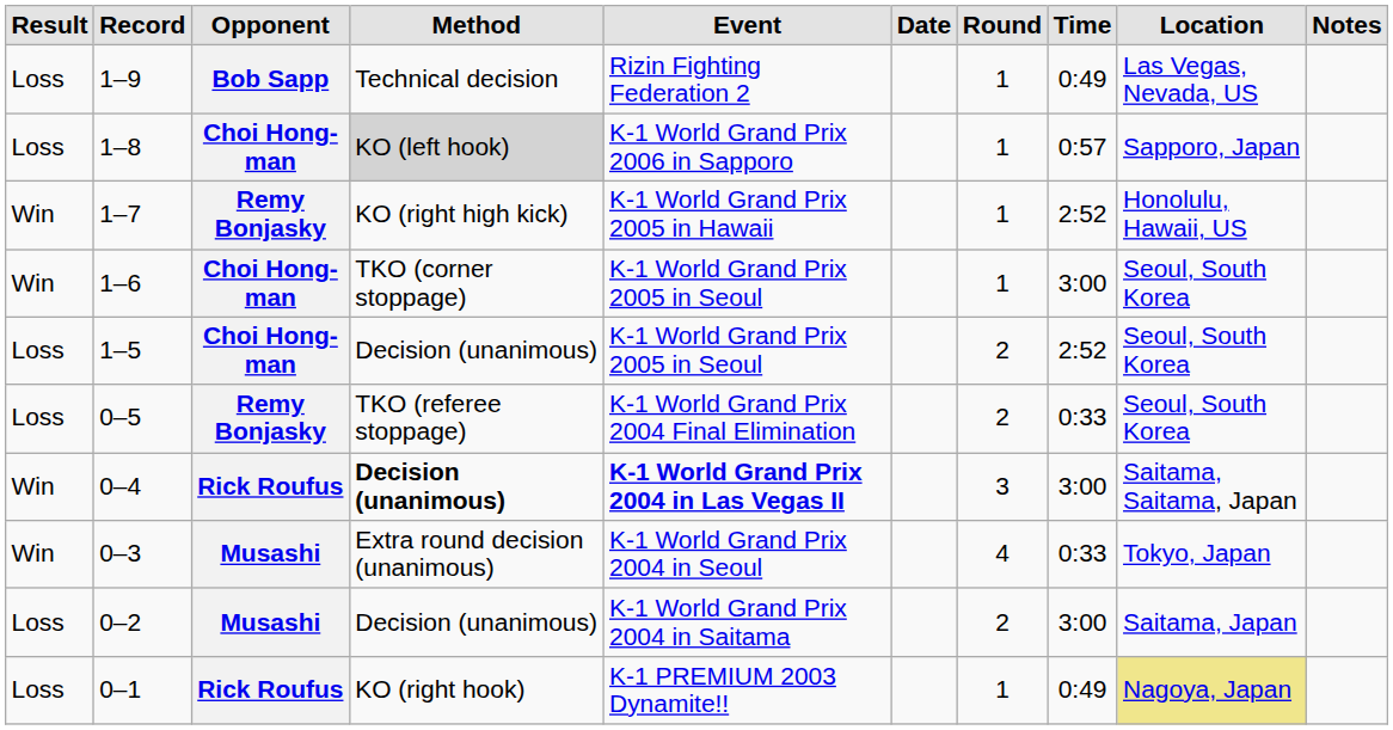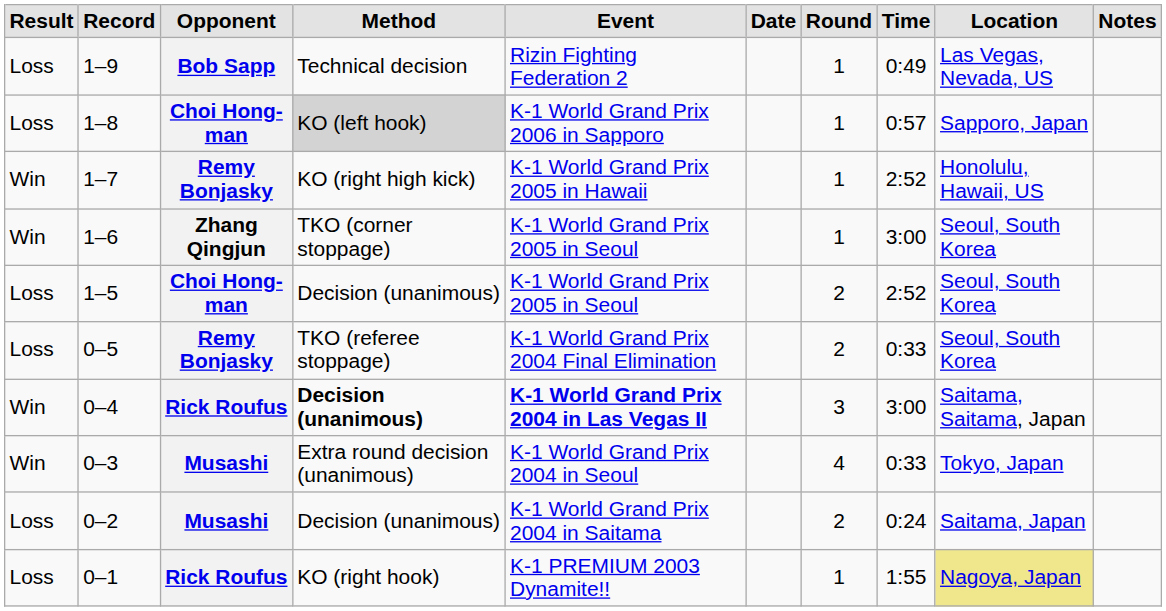1–6 | Opponent: Choi Hong-man -> Zhang Qingjun
0–2 | Time: 3:00 -> 0:24
0–1 | Time: 0:49 -> 1:55
